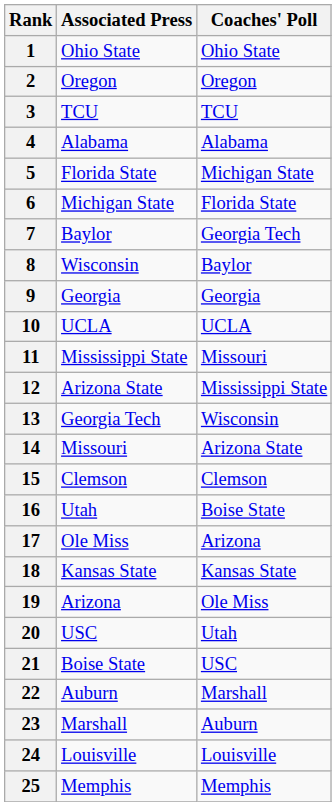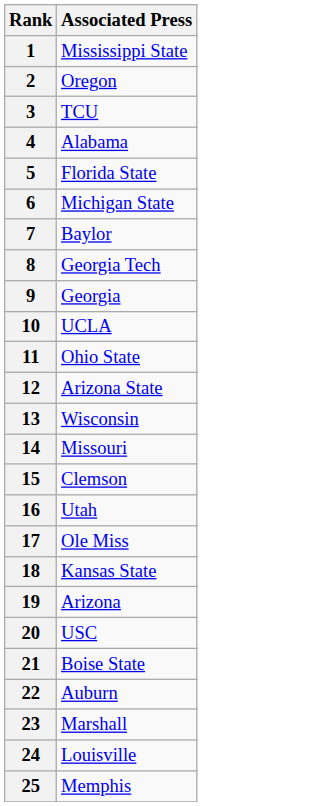- column: Coaches' Poll | Ohio State | Oregon | TCU | Alabama | Michigan State | Florida State | Georgia Tech | Baylor | Georgia | UCLA | Missouri | Mississippi State | Wisconsin | Arizona State | Clemson | Boise State | Arizona | Kansas State | Ole Miss | Utah | USC | Marshall | Auburn | Louisville | Memphis
1 | Associated Press: Ohio State -> Mississippi State
8 | Associated Press: Wisconsin -> Georgia Tech
11 | Associated Press: Mississippi State -> Ohio State
13 | Associated Press: Georgia Tech -> Wisconsin
